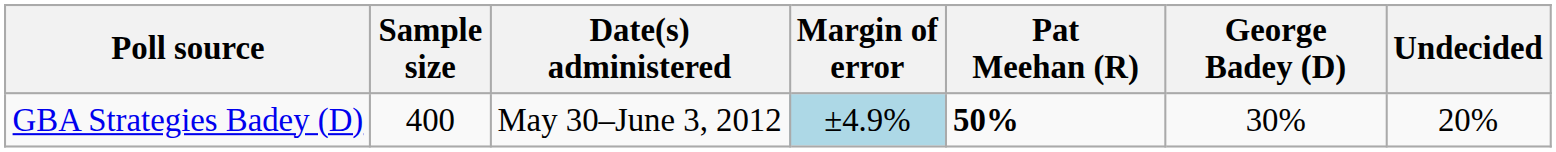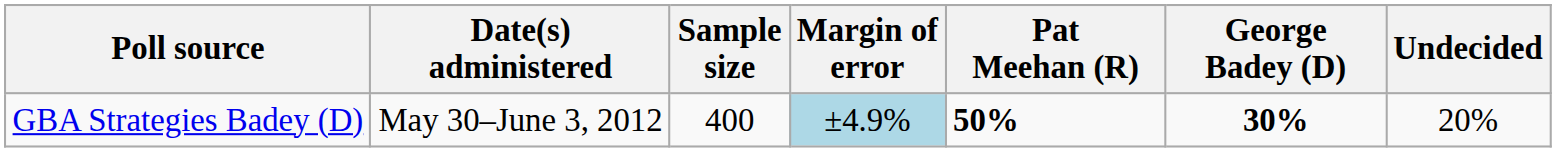columns swapped: Date(s) administered <-> Sample size
GBA Strategies Badey (D) | George Badey (D): normal -> bold
